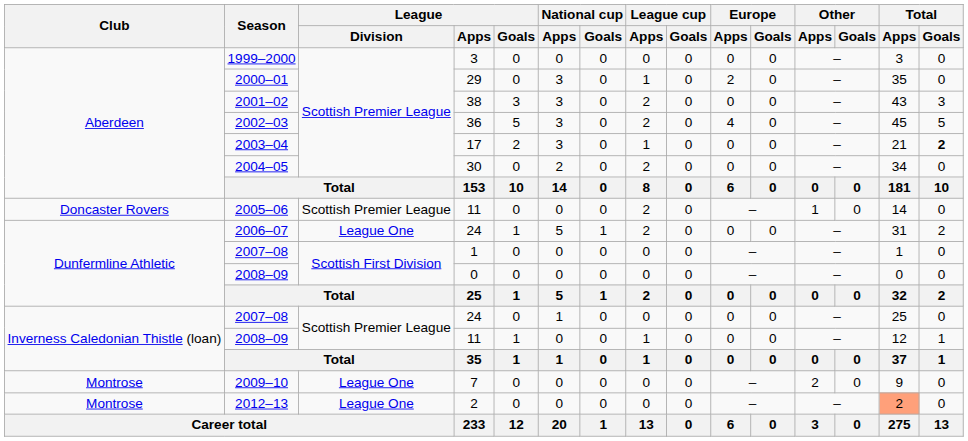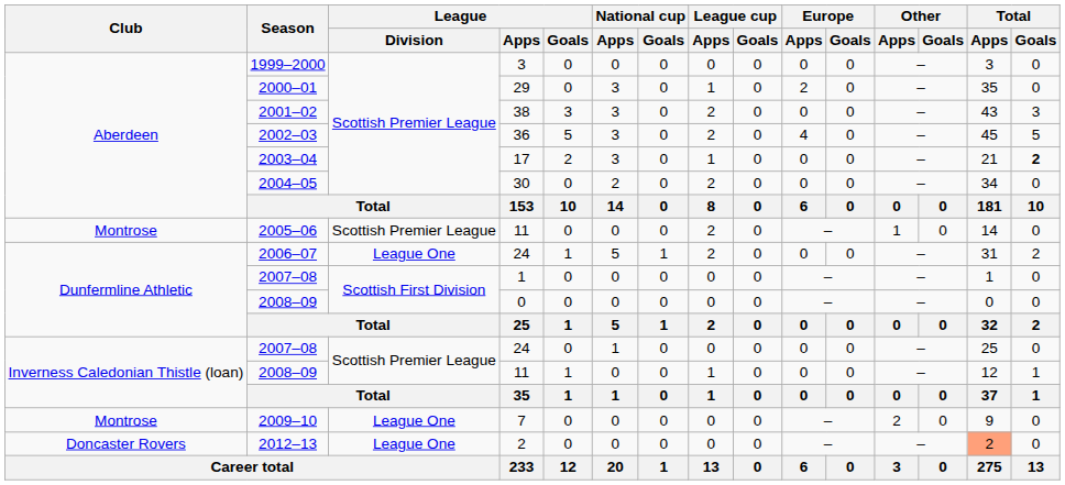2005–06 | Club: Doncaster Rovers -> Montrose
2012–13 | Club: Montrose -> Doncaster Rovers
